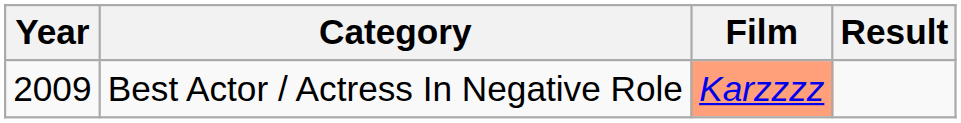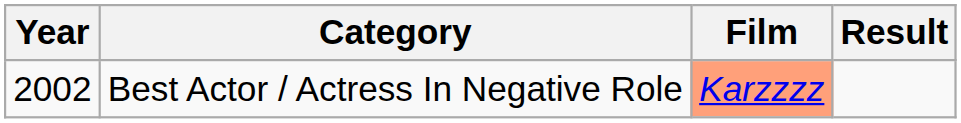Best Actor / Actress In Negative Role | Year: 2009 -> 2002
